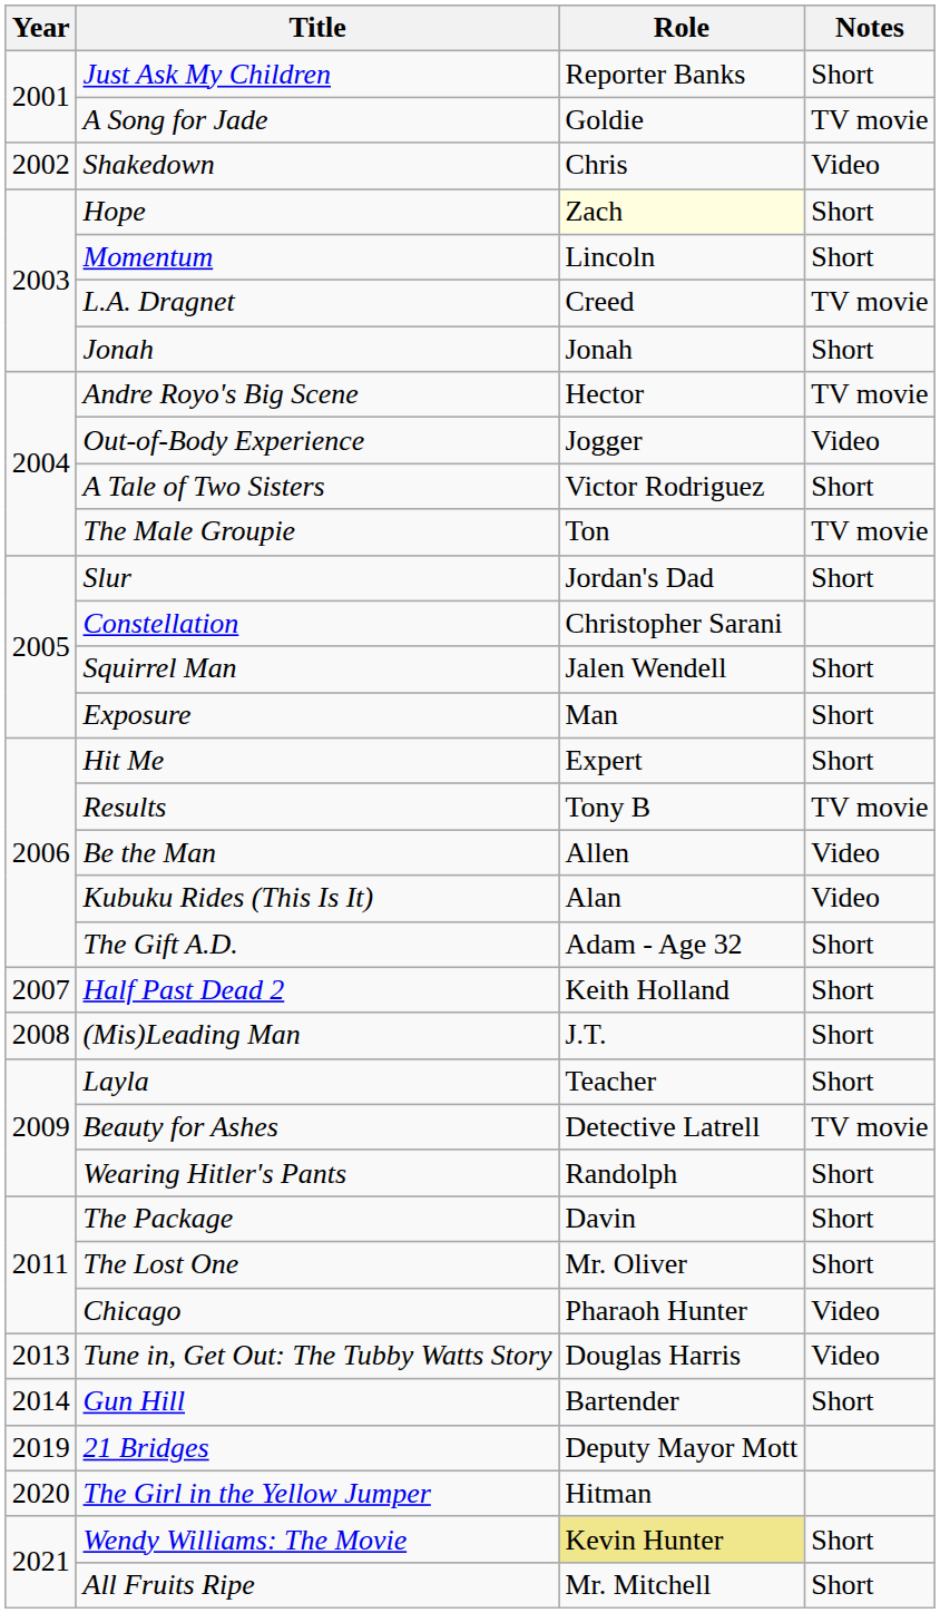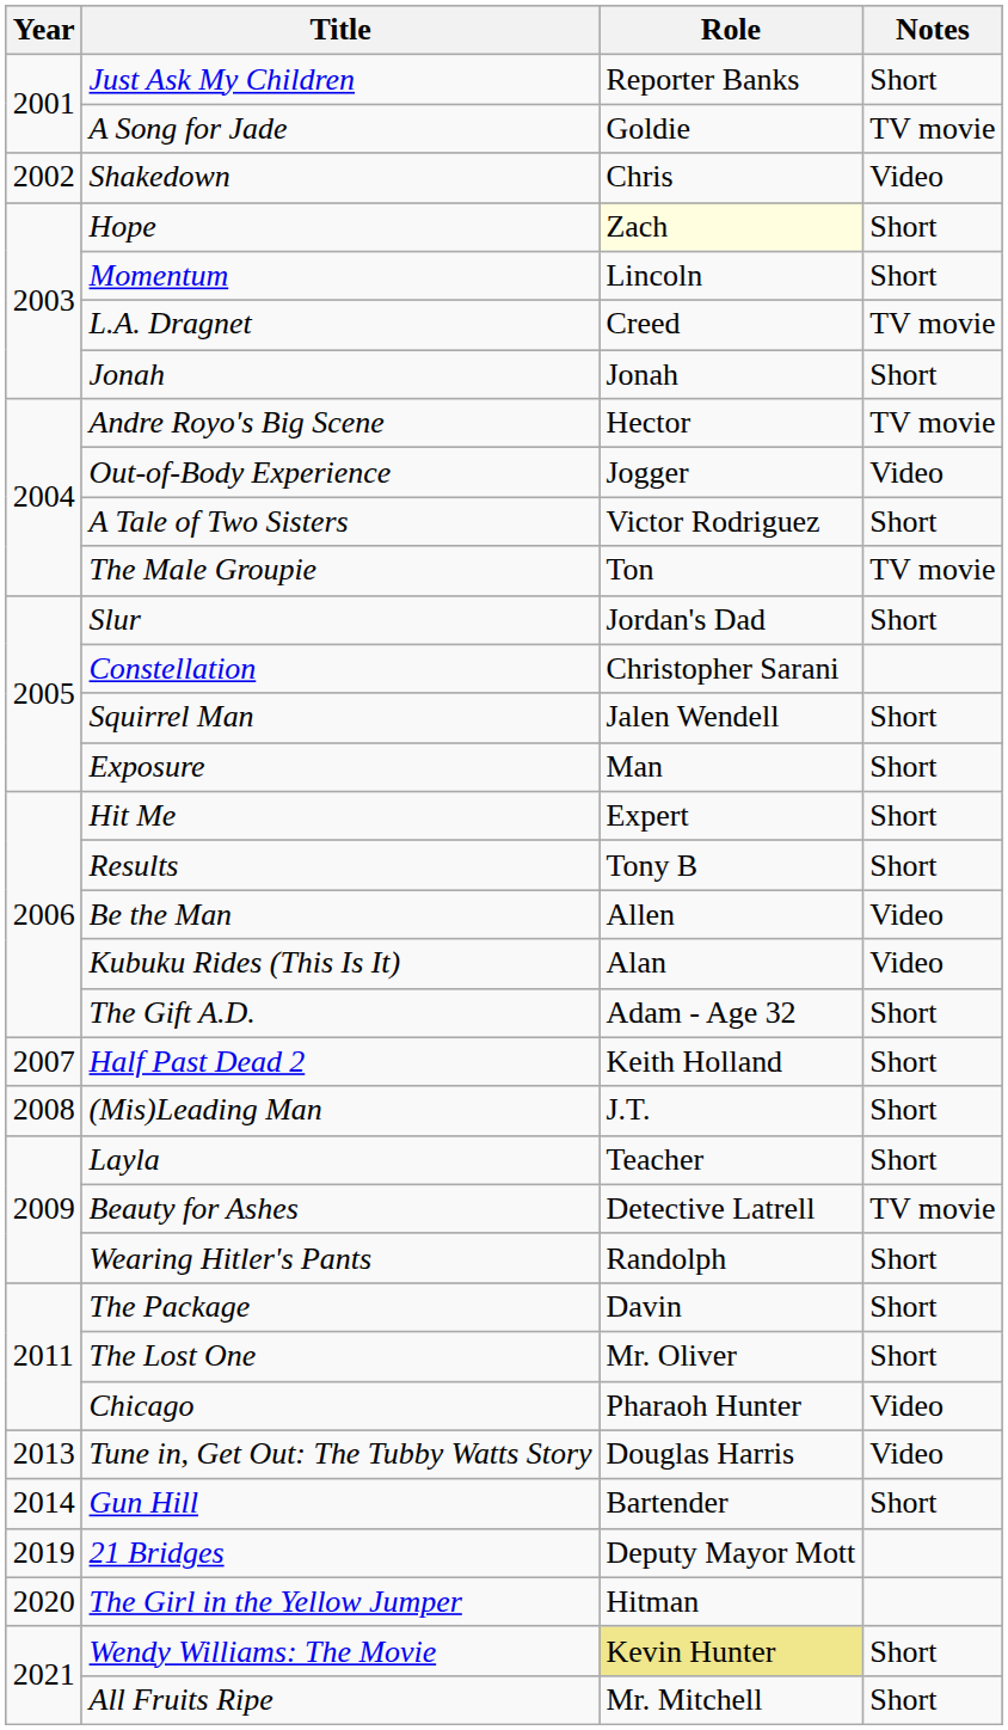Results | Notes: TV movie -> Short
